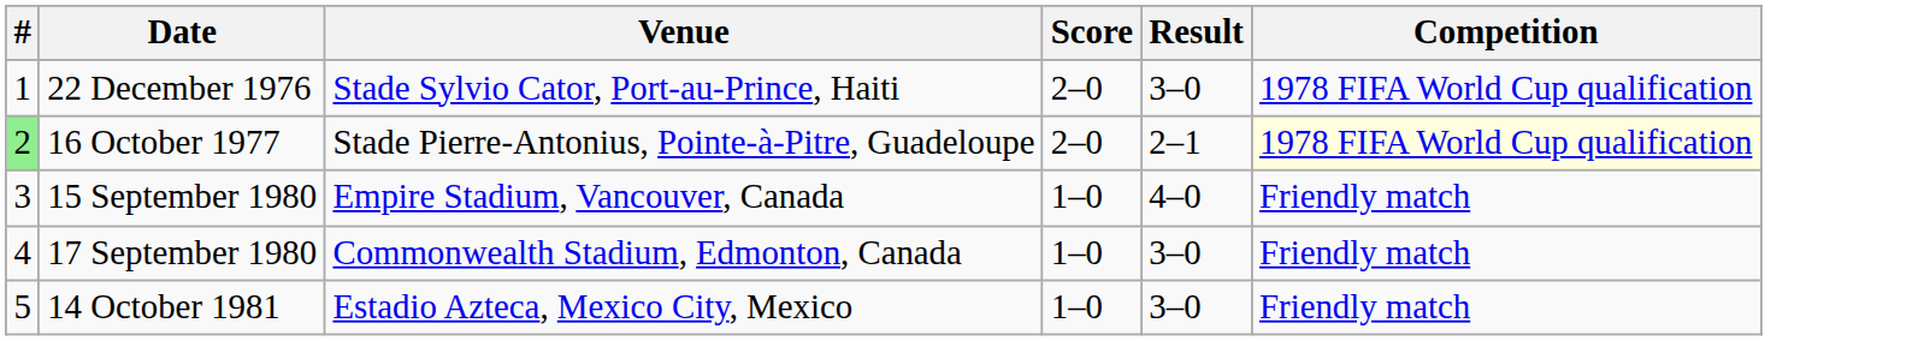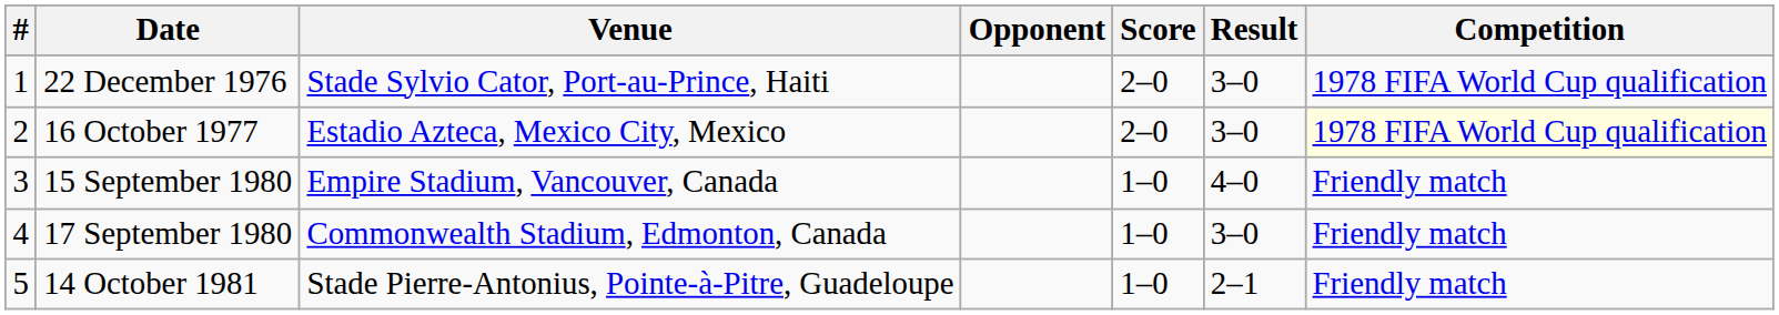+ column: Opponent
16 October 1977 | #: lightgreen background -> no background
16 October 1977 | Venue: Stade Pierre-Antonius, Pointe-à-Pitre, Guadeloupe -> Estadio Azteca, Mexico City, Mexico
16 October 1977 | Result: 2–1 -> 3–0
14 October 1981 | Venue: Estadio Azteca, Mexico City, Mexico -> Stade Pierre-Antonius, Pointe-à-Pitre, Guadeloupe
14 October 1981 | Result: 3–0 -> 2–1
